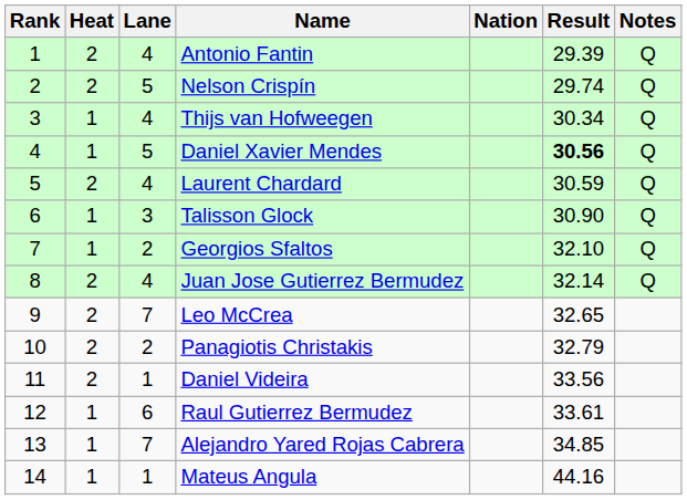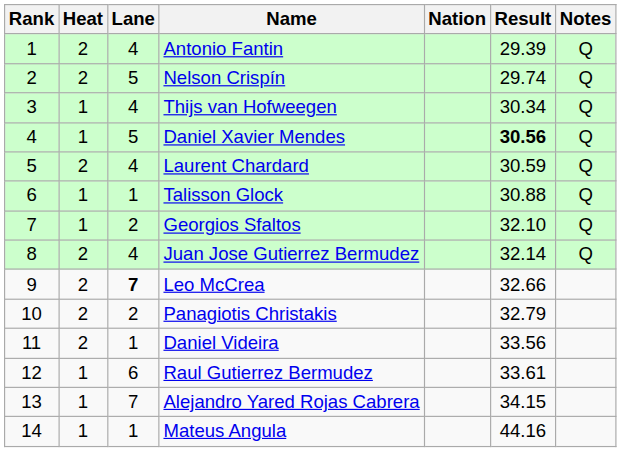Talisson Glock | Lane: 3 -> 1
Talisson Glock | Result: 30.90 -> 30.88
Leo McCrea | Lane: normal -> bold
Leo McCrea | Result: 32.65 -> 32.66
Alejandro Yared Rojas Cabrera | Result: 34.85 -> 34.15
